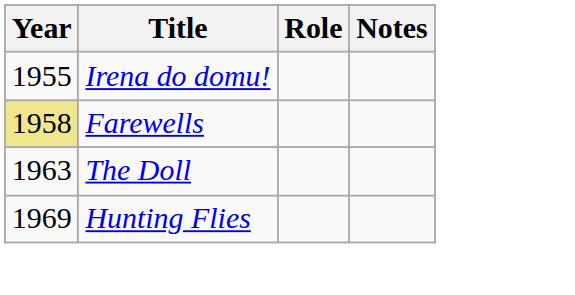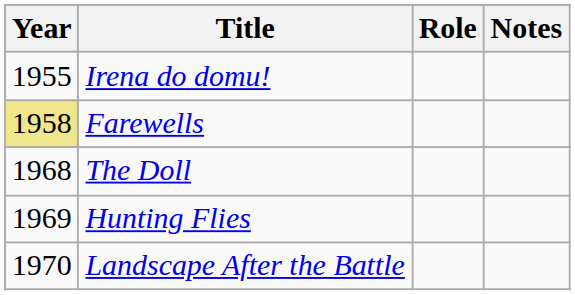The Doll | Year: 1963 -> 1968
+ row: 1970 | Landscape After the Battle
